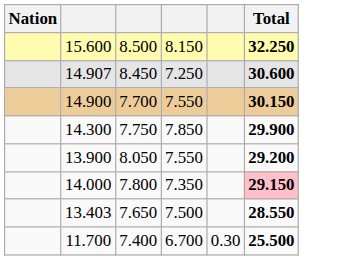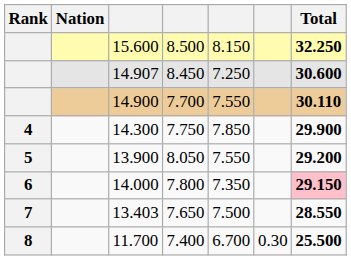+ column: Rank | 4 | 5 | 6 | 7 | 8
7.700 | Total: 30.150 -> 30.110
